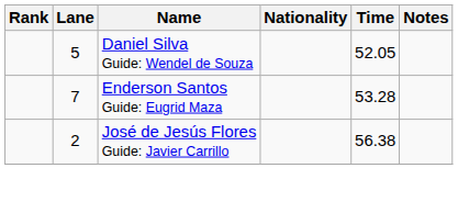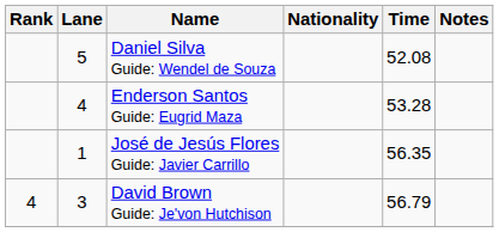Daniel Silva Guide: Wendel de Souza | Time: 52.05 -> 52.08
Enderson Santos Guide: Eugrid Maza | Lane: 7 -> 4
José de Jesús Flores Guide: Javier Carrillo | Lane: 2 -> 1
José de Jesús Flores Guide: Javier Carrillo | Time: 56.38 -> 56.35
+ row: 4 | 3 | David Brown Guide: Je'von Hutchison | 56.79
